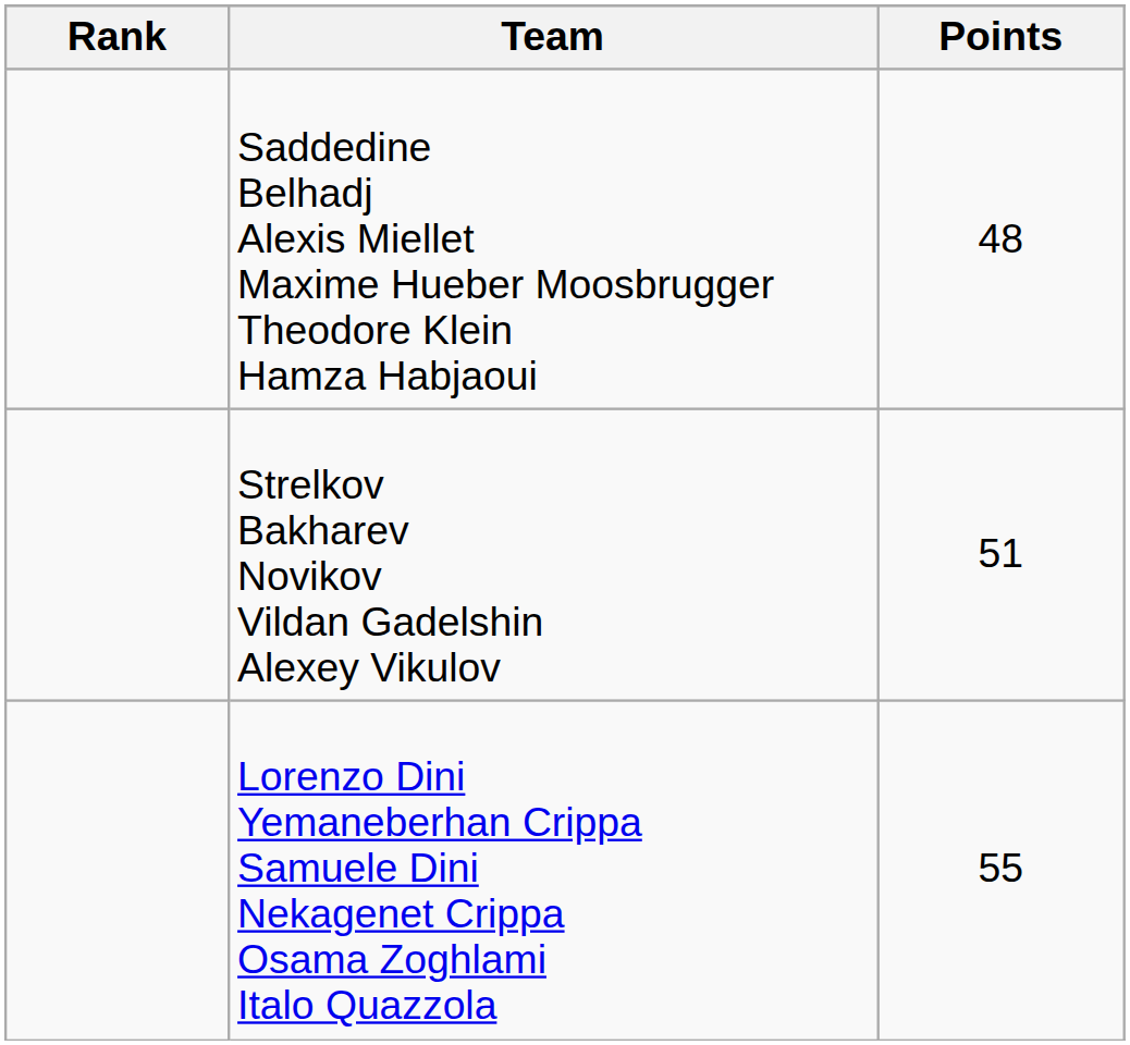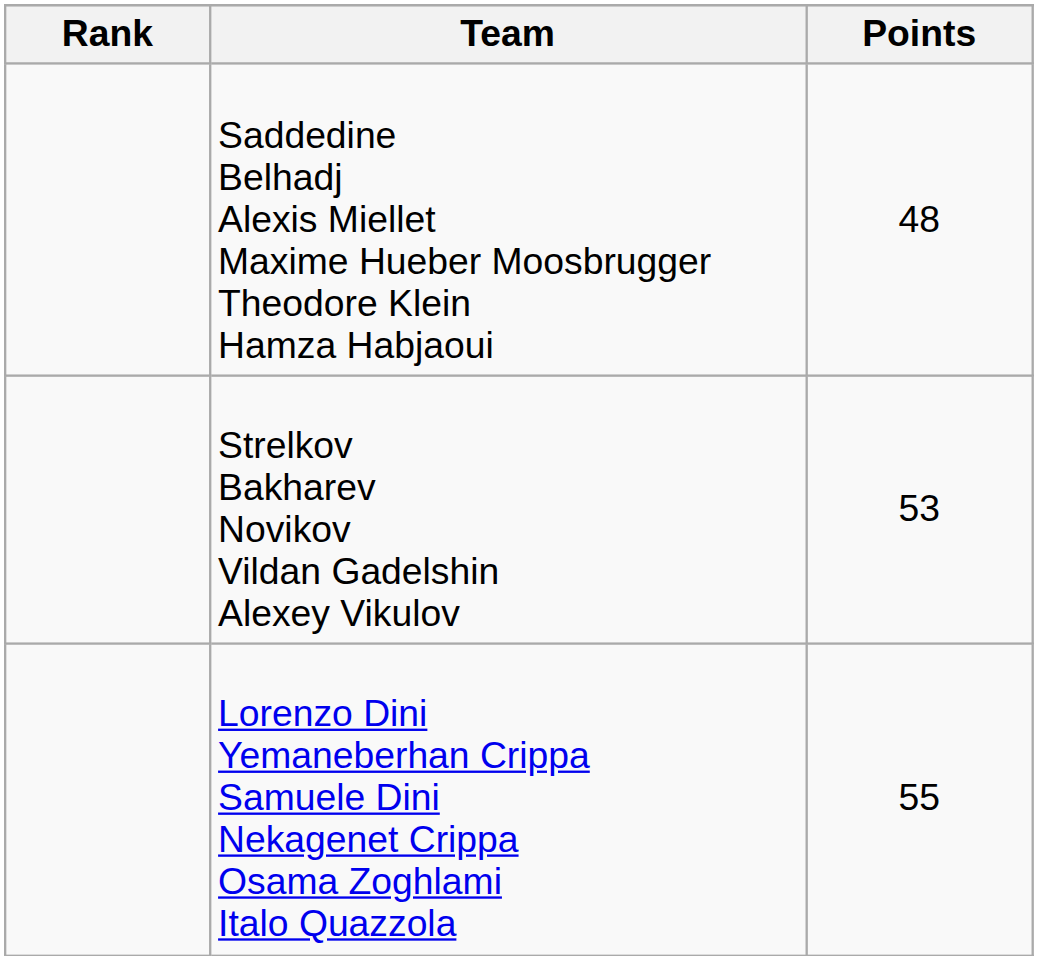Strelkov Bakharev Novikov Vildan Gadelshin Alexey Vikulov | Points: 51 -> 53
